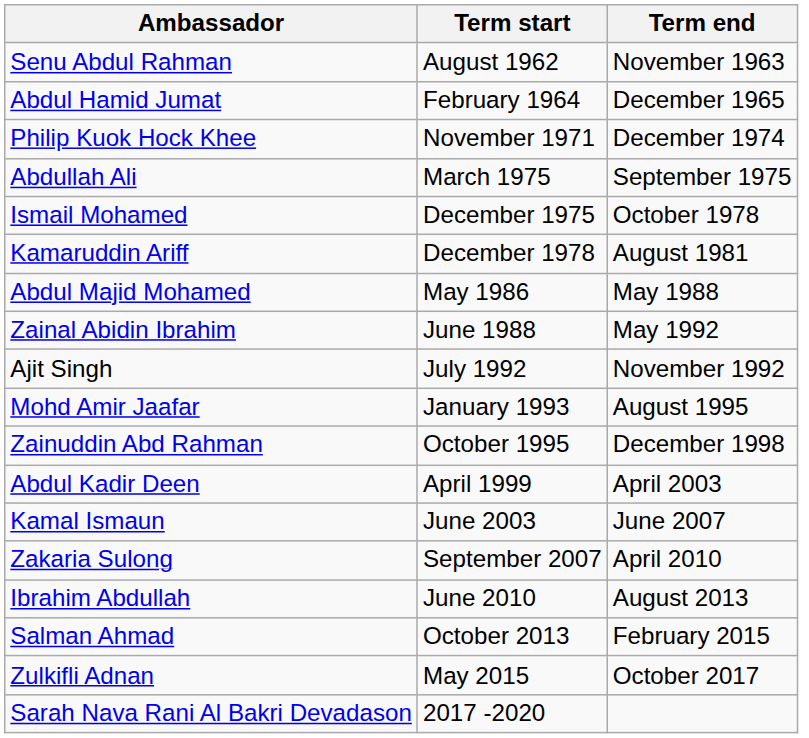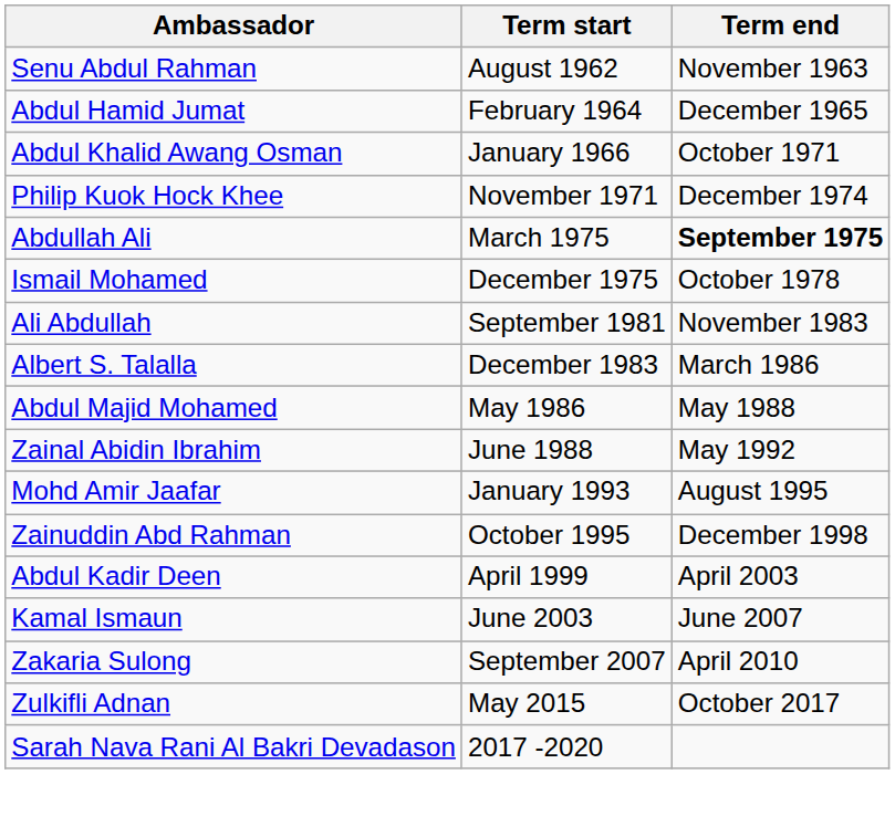+ row: Abdul Khalid Awang Osman | January 1966 | October 1971
Abdullah Ali | Term end: normal -> bold
- row: Kamaruddin Ariff | December 1978 | August 1981
+ row: Ali Abdullah | September 1981 | November 1983
+ row: Albert S. Talalla | December 1983 | March 1986
- row: Ajit Singh | July 1992 | November 1992
- row: Ibrahim Abdullah | June 2010 | August 2013
- row: Salman Ahmad | October 2013 | February 2015
